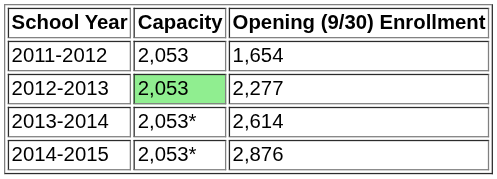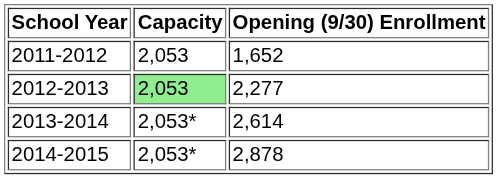2011-2012 | Opening (9/30) Enrollment: 1,654 -> 1,652
2014-2015 | Opening (9/30) Enrollment: 2,876 -> 2,878
